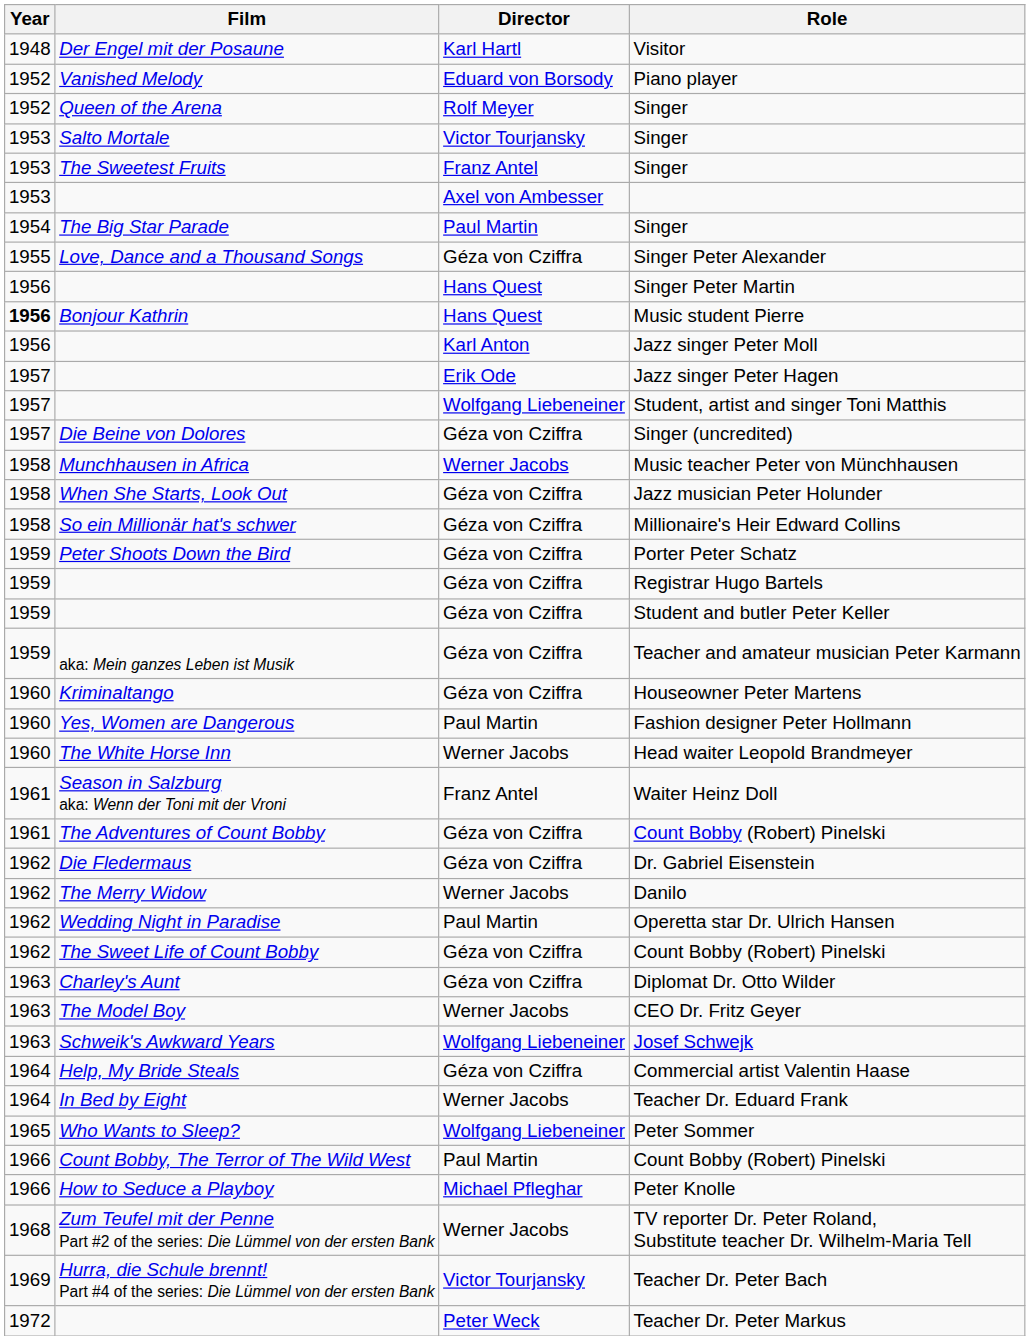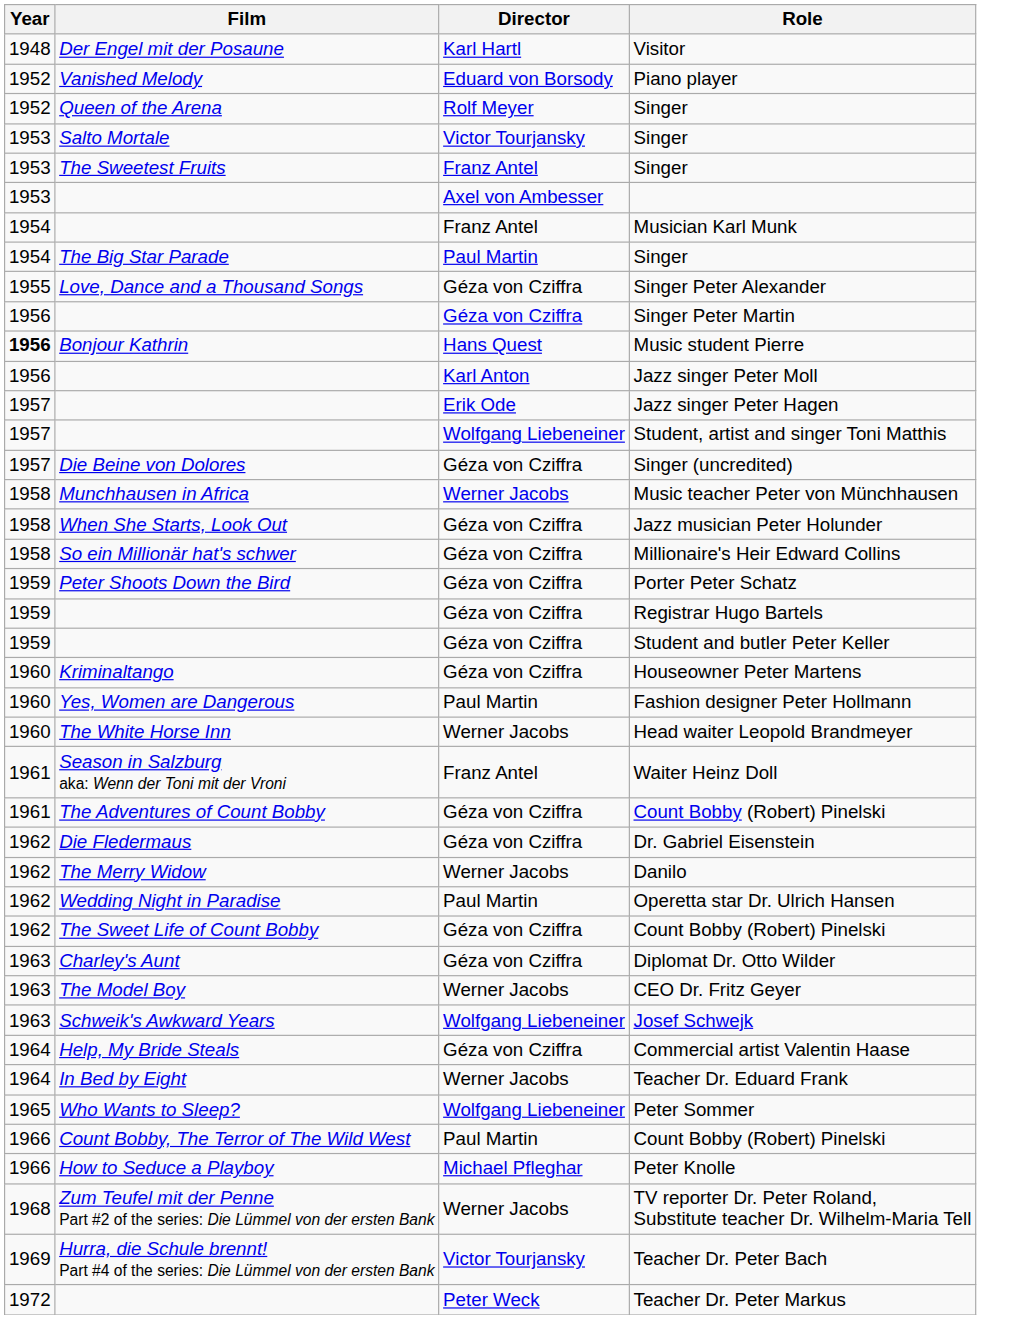+ row: 1954 | Franz Antel | Musician Karl Munk
Singer Peter Martin | Director: Hans Quest -> Géza von Cziffra
- row: 1959 | aka: Mein ganzes Leben ist Musik | Géza von Cziffra | Teacher and amateur musician Peter Karmann
